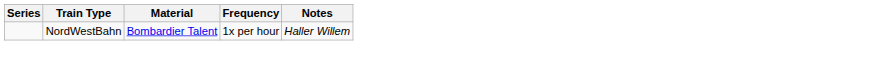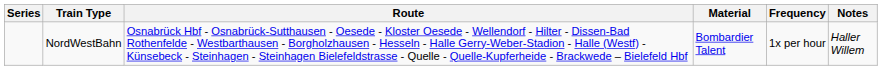+ column: Route | Osnabrück Hbf - Osnabrück-Sutthausen - Oesede - Kloster Oesede - Wellendorf - Hilter - Dissen-Bad Rothenfelde - Westbarthausen - Borgholzhausen - Hesseln - Halle Gerry-Weber-Stadion - Halle (Westf) - Künsebeck - Steinhagen - Steinhagen Bielefeldstrasse - Quelle - Quelle-Kupferheide - Brackwede – Bielefeld Hbf
